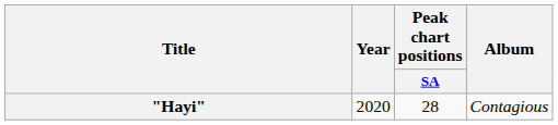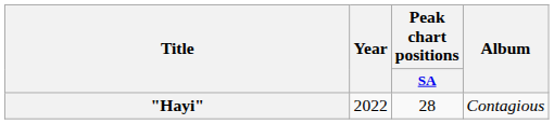"Hayi" | Year: 2020 -> 2022
